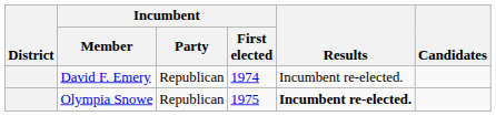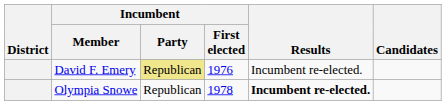David F. Emery | Incumbent / Party: no background -> khaki background
David F. Emery | Incumbent / First elected: 1974 -> 1976
Olympia Snowe | Incumbent / First elected: 1975 -> 1978
